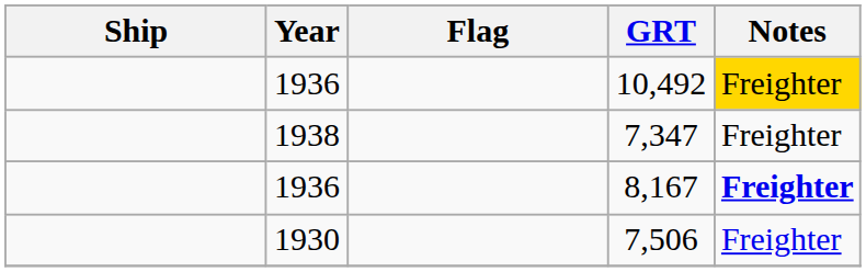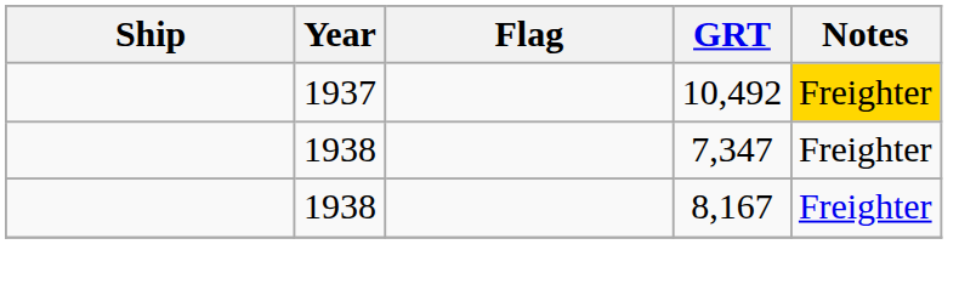10,492 | Year: 1936 -> 1937
8,167 | Year: 1936 -> 1938
8,167 | Notes: bold -> normal
- row: 1930 | 7,506 | Freighter
